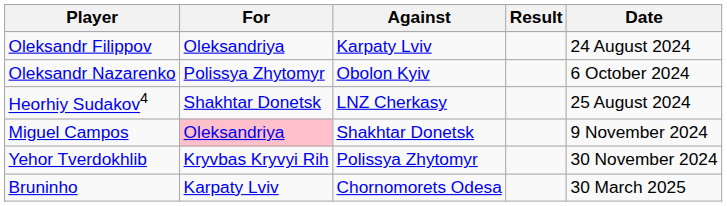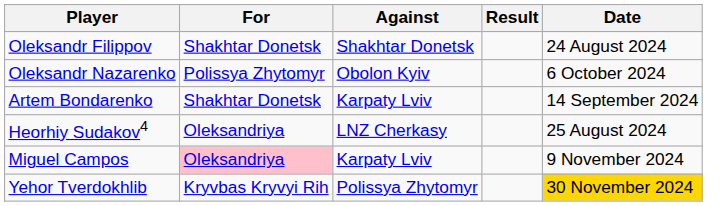Oleksandr Filippov | For: Oleksandriya -> Shakhtar Donetsk
Oleksandr Filippov | Against: Karpaty Lviv -> Shakhtar Donetsk
+ row: Artem Bondarenko | Shakhtar Donetsk | Karpaty Lviv | 14 September 2024
Heorhiy Sudakov4 | For: Shakhtar Donetsk -> Oleksandriya
Miguel Campos | Against: Shakhtar Donetsk -> Karpaty Lviv
Yehor Tverdokhlib | Date: no background -> gold background
- row: Bruninho | Karpaty Lviv | Chornomorets Odesa | 30 March 2025
